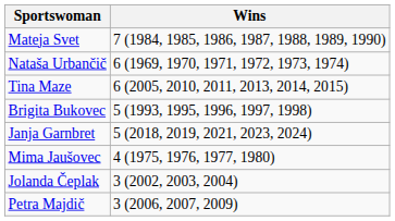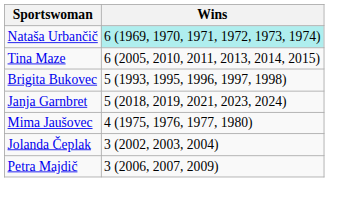- row: Mateja Svet | 7 (1984, 1985, 1986, 1987, 1988, 1989, 1990)
Nataša Urbančič | Wins: no background -> paleturquoise background
